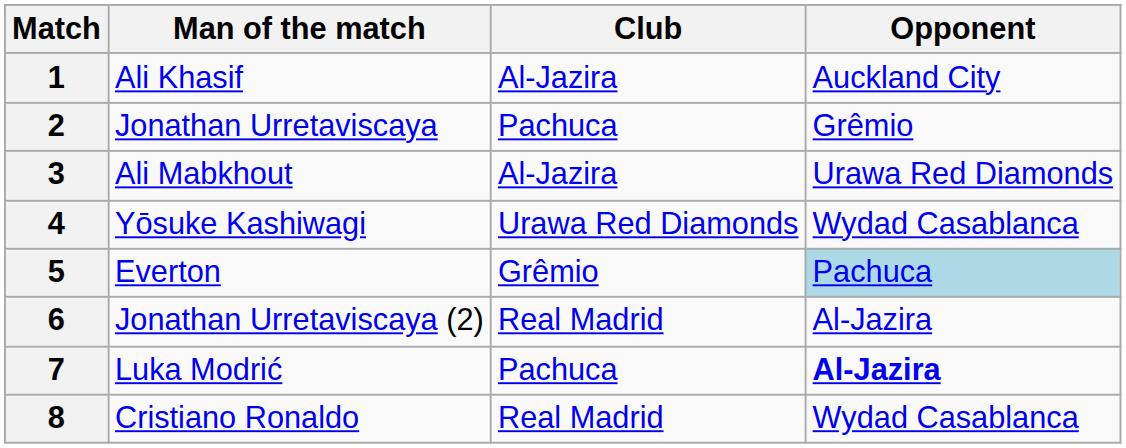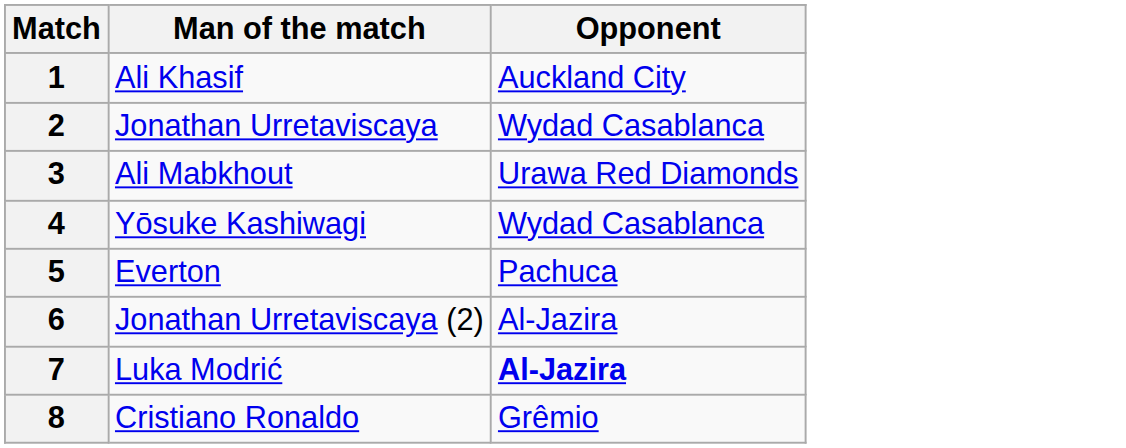- column: Club | Al-Jazira | Pachuca | Al-Jazira | Urawa Red Diamonds | Grêmio | Real Madrid | Pachuca | Real Madrid
2 | Opponent: Grêmio -> Wydad Casablanca
5 | Opponent: lightblue background -> no background
8 | Opponent: Wydad Casablanca -> Grêmio
